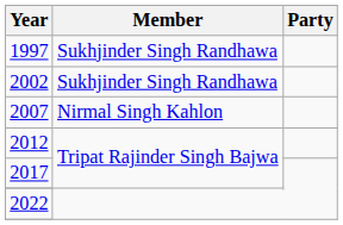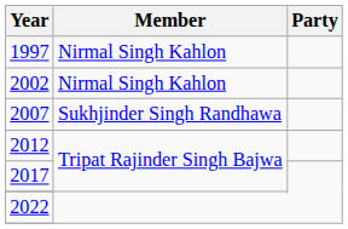1997 | Member: Sukhjinder Singh Randhawa -> Nirmal Singh Kahlon
2002 | Member: Sukhjinder Singh Randhawa -> Nirmal Singh Kahlon
2007 | Member: Nirmal Singh Kahlon -> Sukhjinder Singh Randhawa
